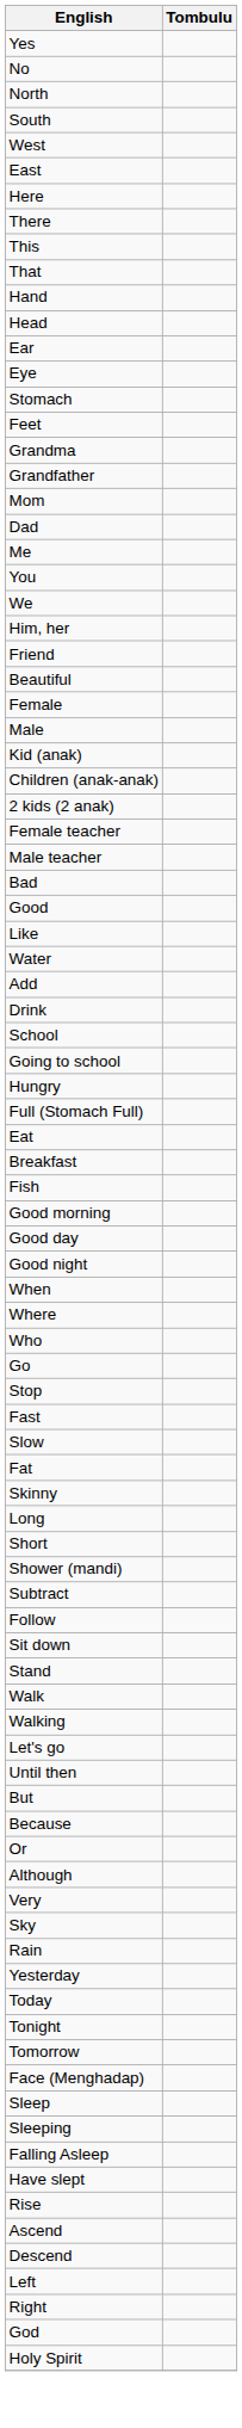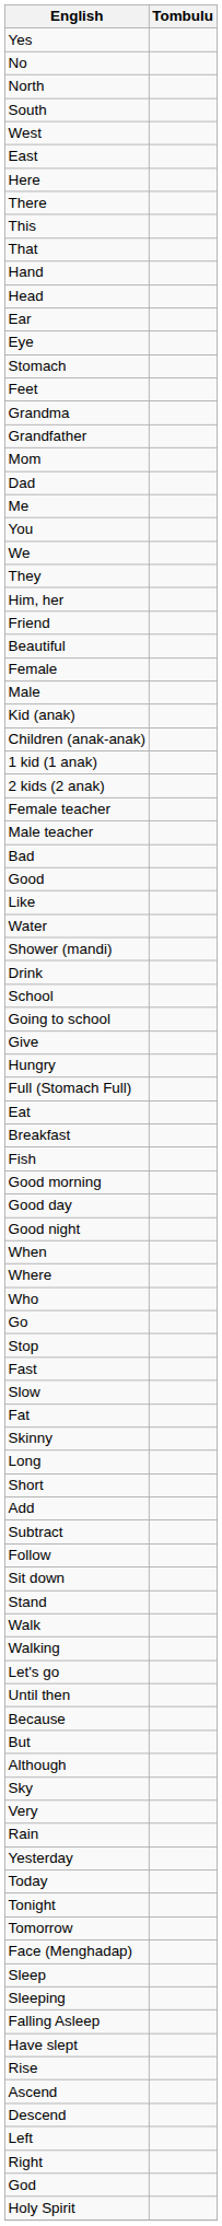+ row: They
+ row: 1 kid (1 anak)
rows swapped: Shower (mandi) <-> Add
+ row: Give
rows swapped: Because <-> But
- row: Or
rows swapped: Very <-> Sky
